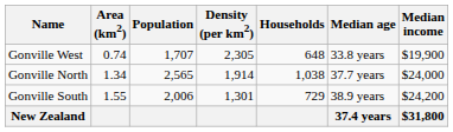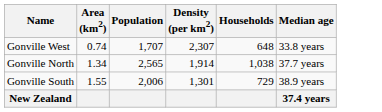- column: Median income | $19,900 | $24,000 | $24,200 | $31,800
Gonville West | Density (per km2): 2,305 -> 2,307
